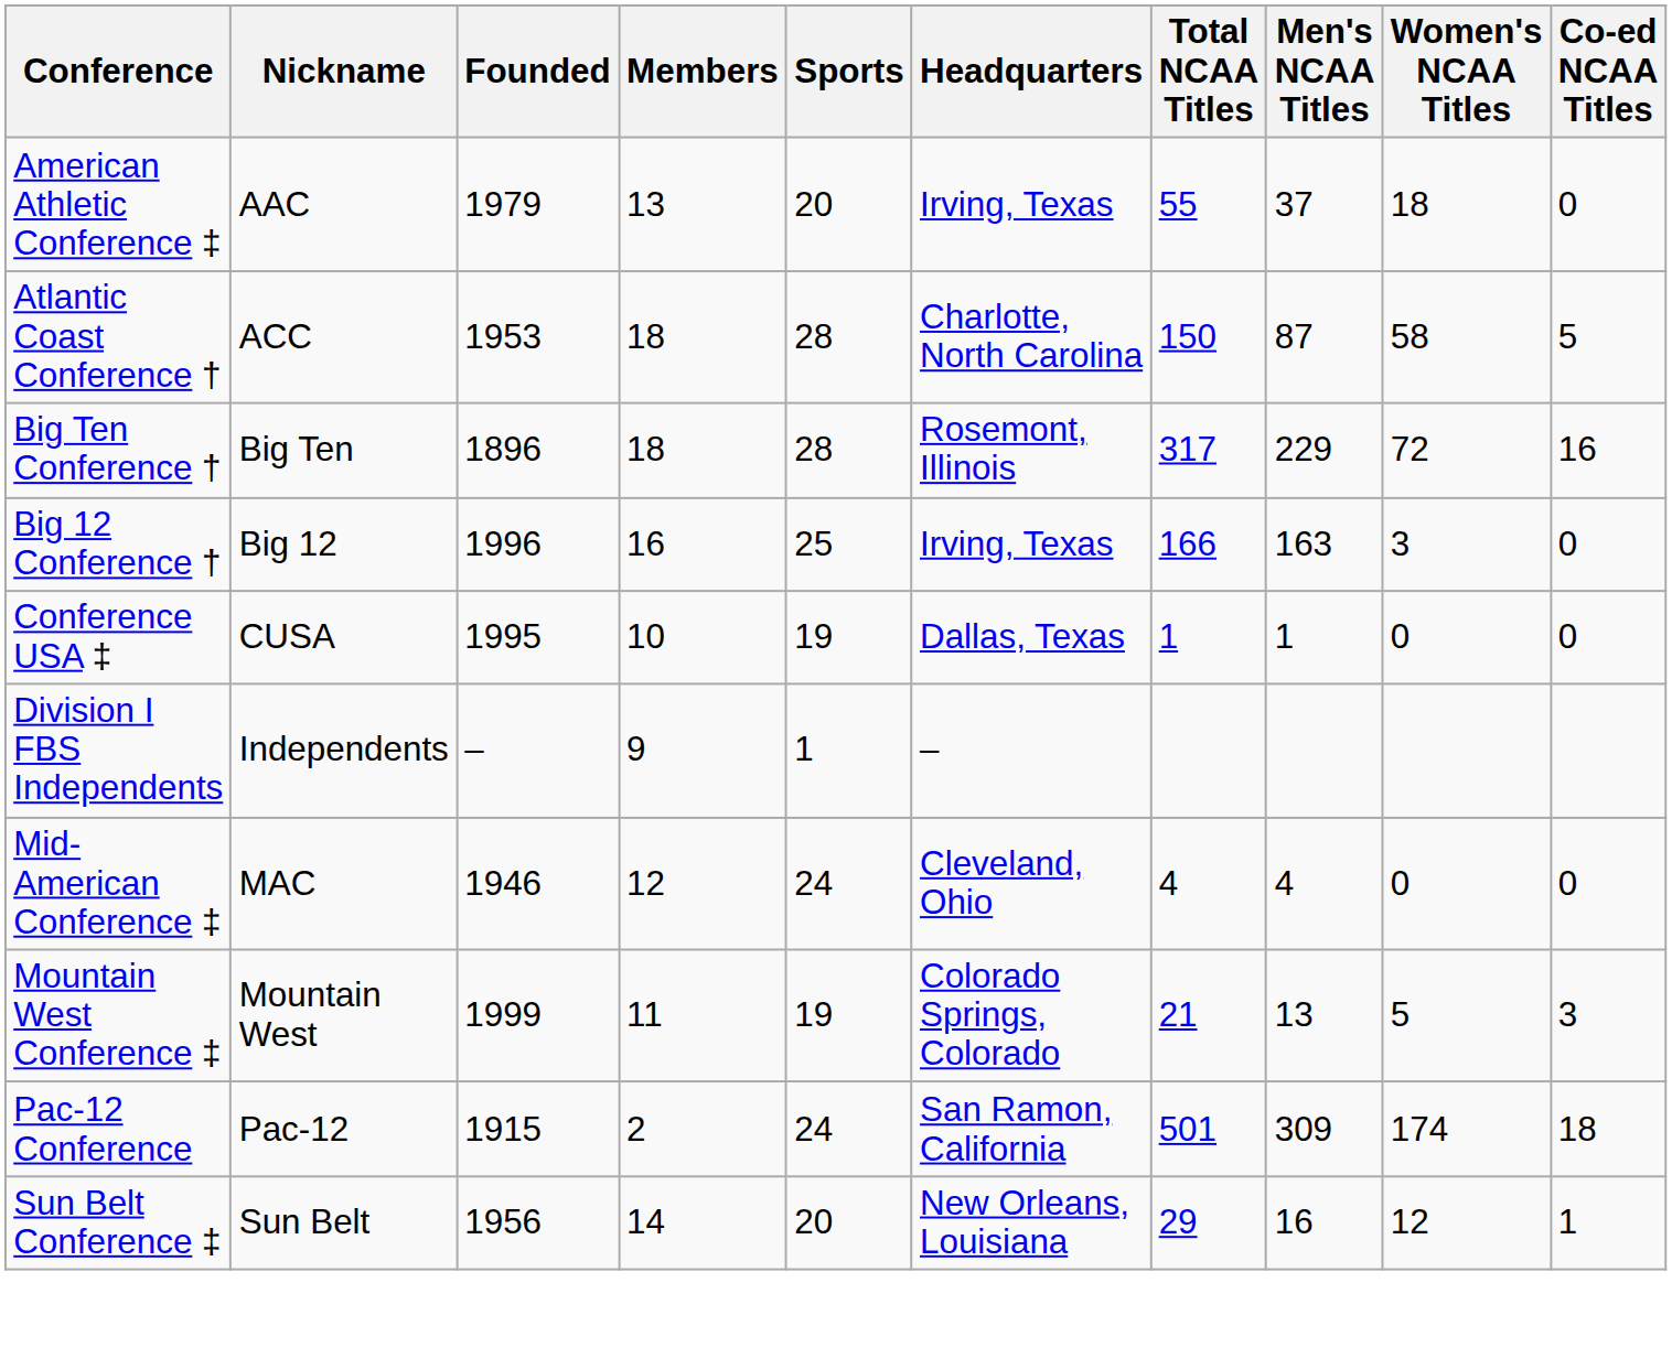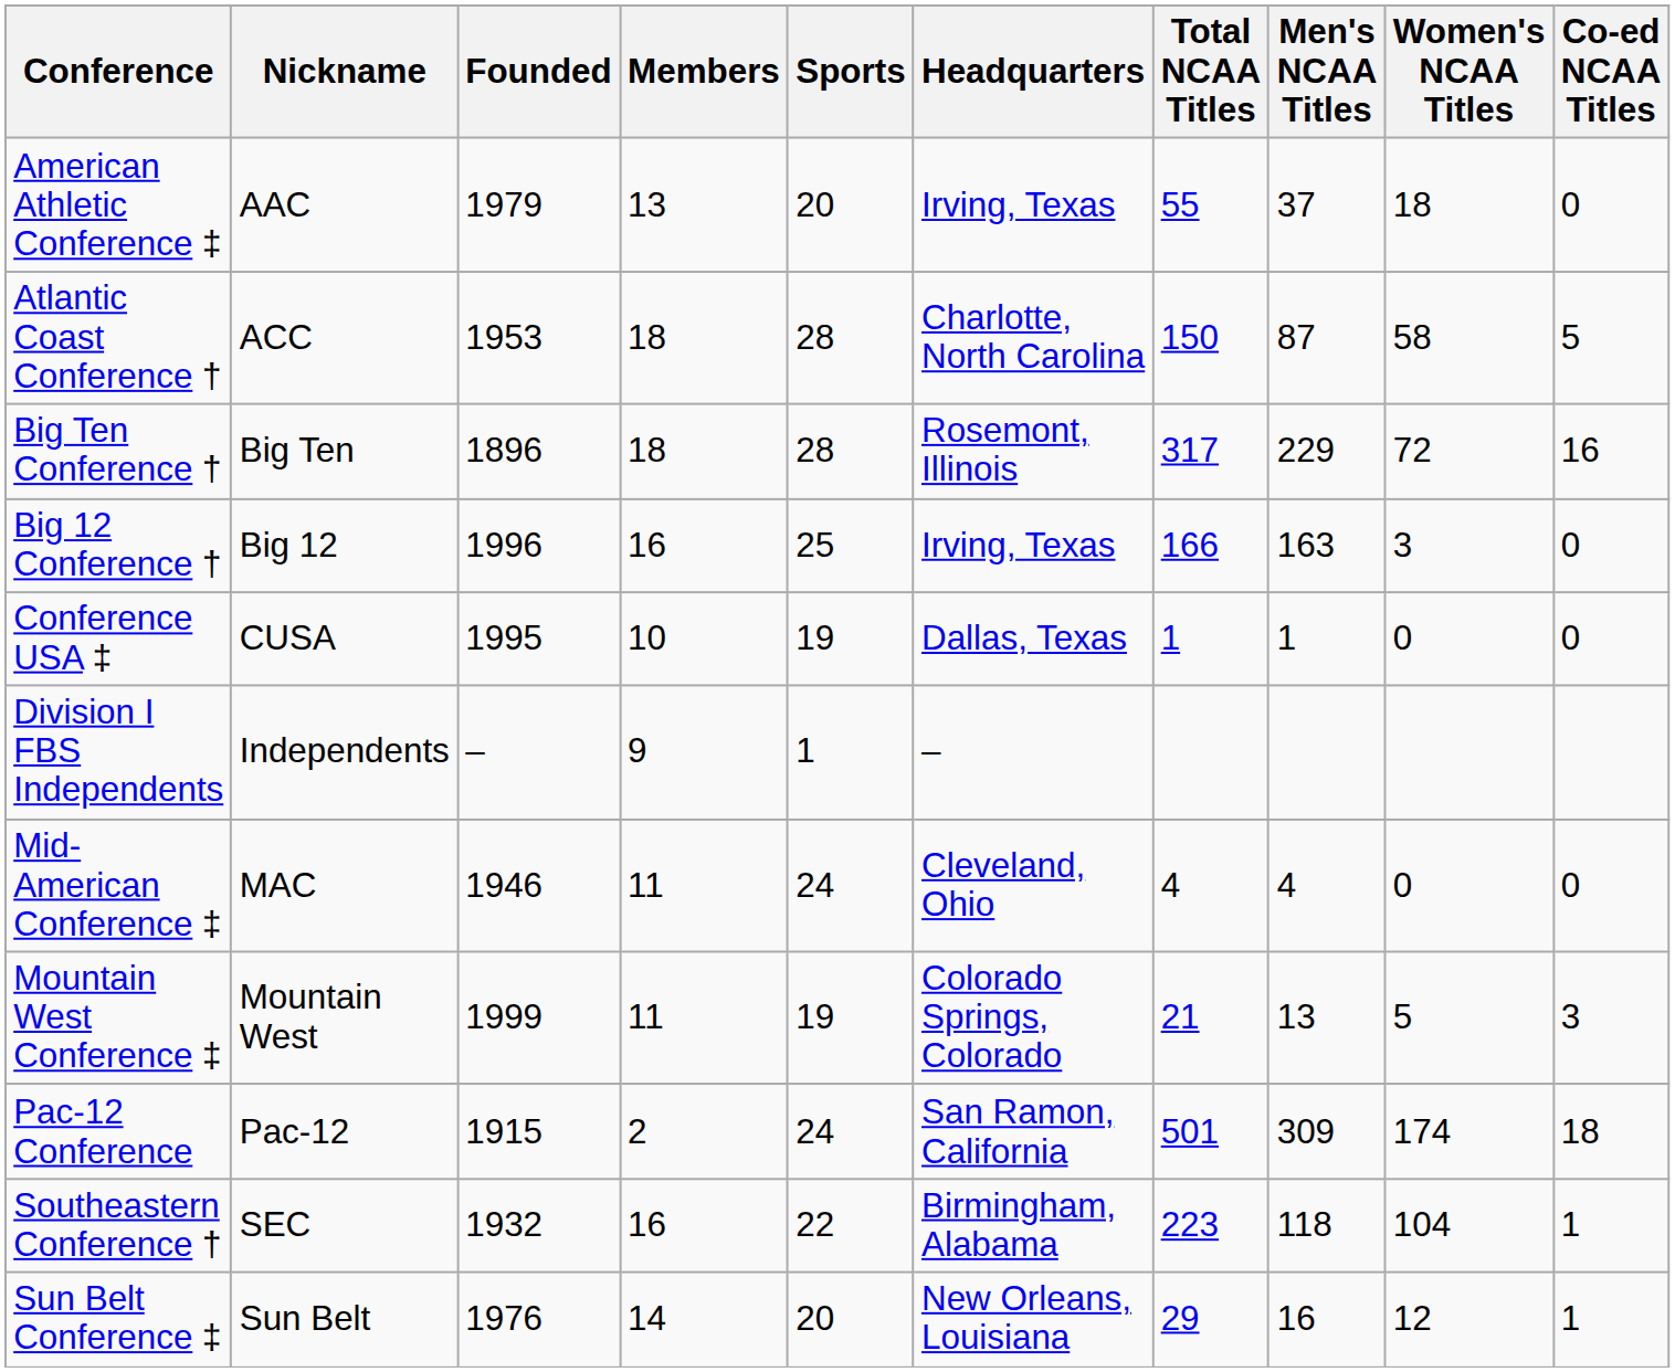Mid-American Conference ‡ | Members: 12 -> 11
+ row: Southeastern Conference † | SEC | 1932 | 16 | 22 | Birmingham, Alabama | 223 | 118 | 104 | 1
Sun Belt Conference ‡ | Founded: 1956 -> 1976
